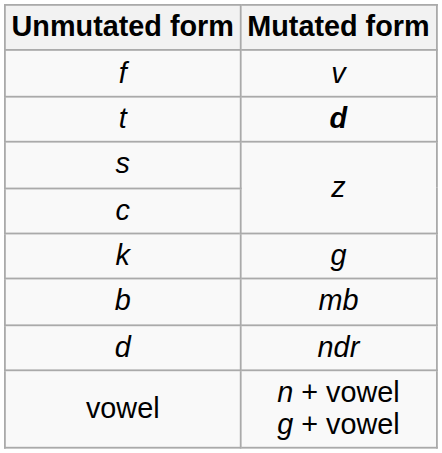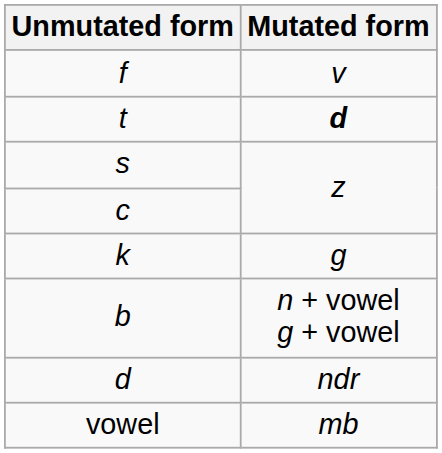b | Mutated form: mb -> n + vowel g + vowel
vowel | Mutated form: n + vowel g + vowel -> mb
